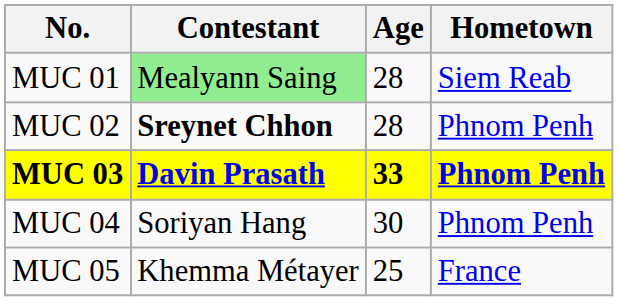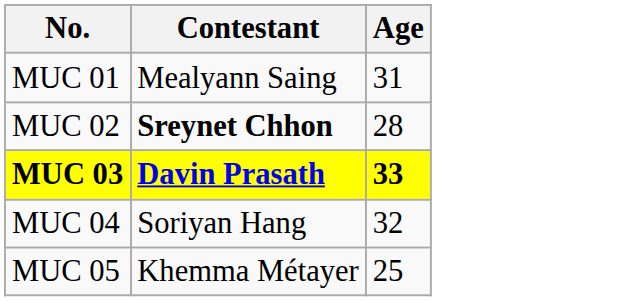- column: Hometown | Siem Reab | Phnom Penh | Phnom Penh | Phnom Penh | France
MUC 01 | Contestant: lightgreen background -> no background
MUC 01 | Age: 28 -> 31
MUC 04 | Age: 30 -> 32
